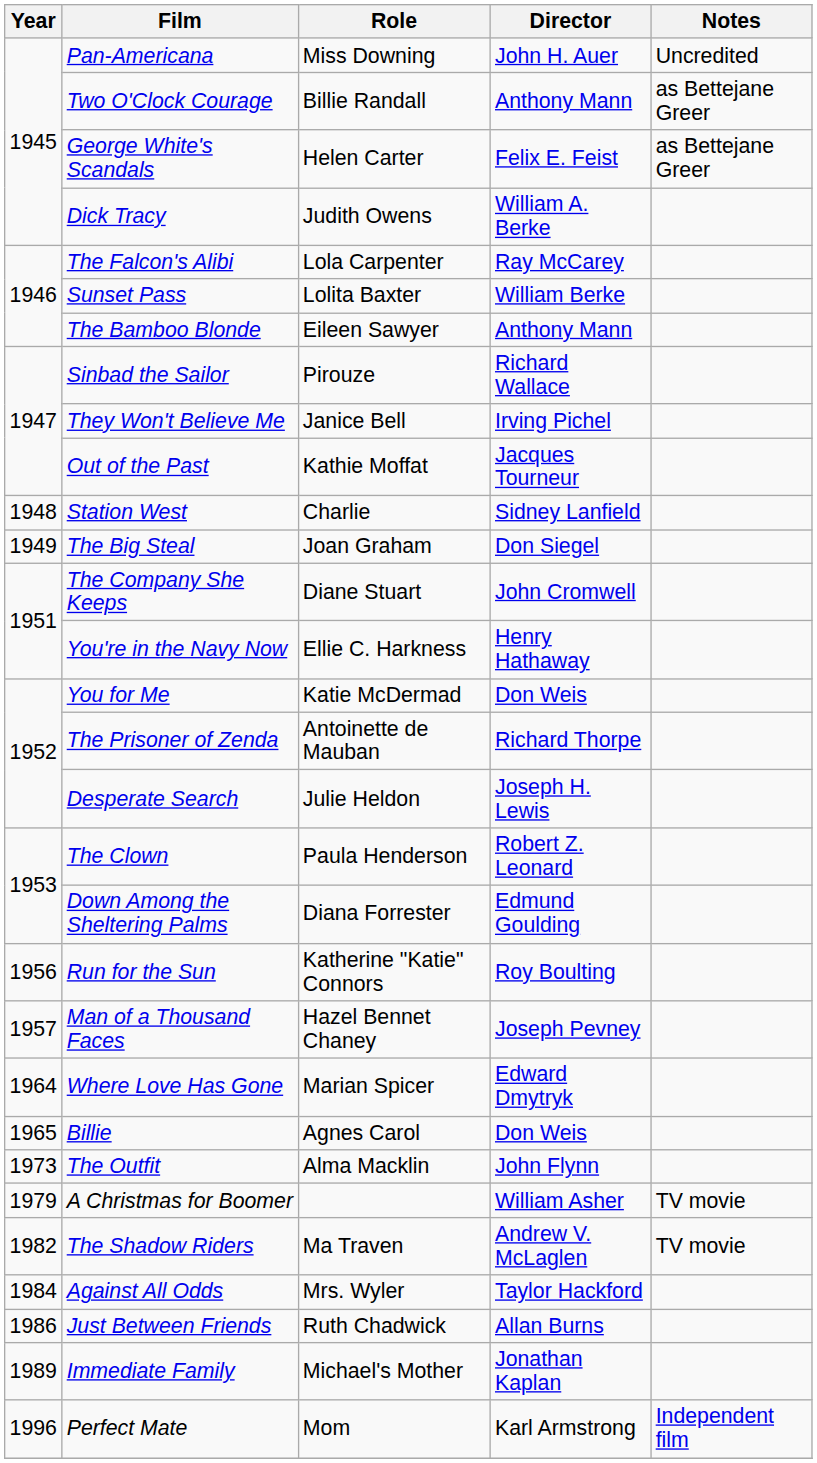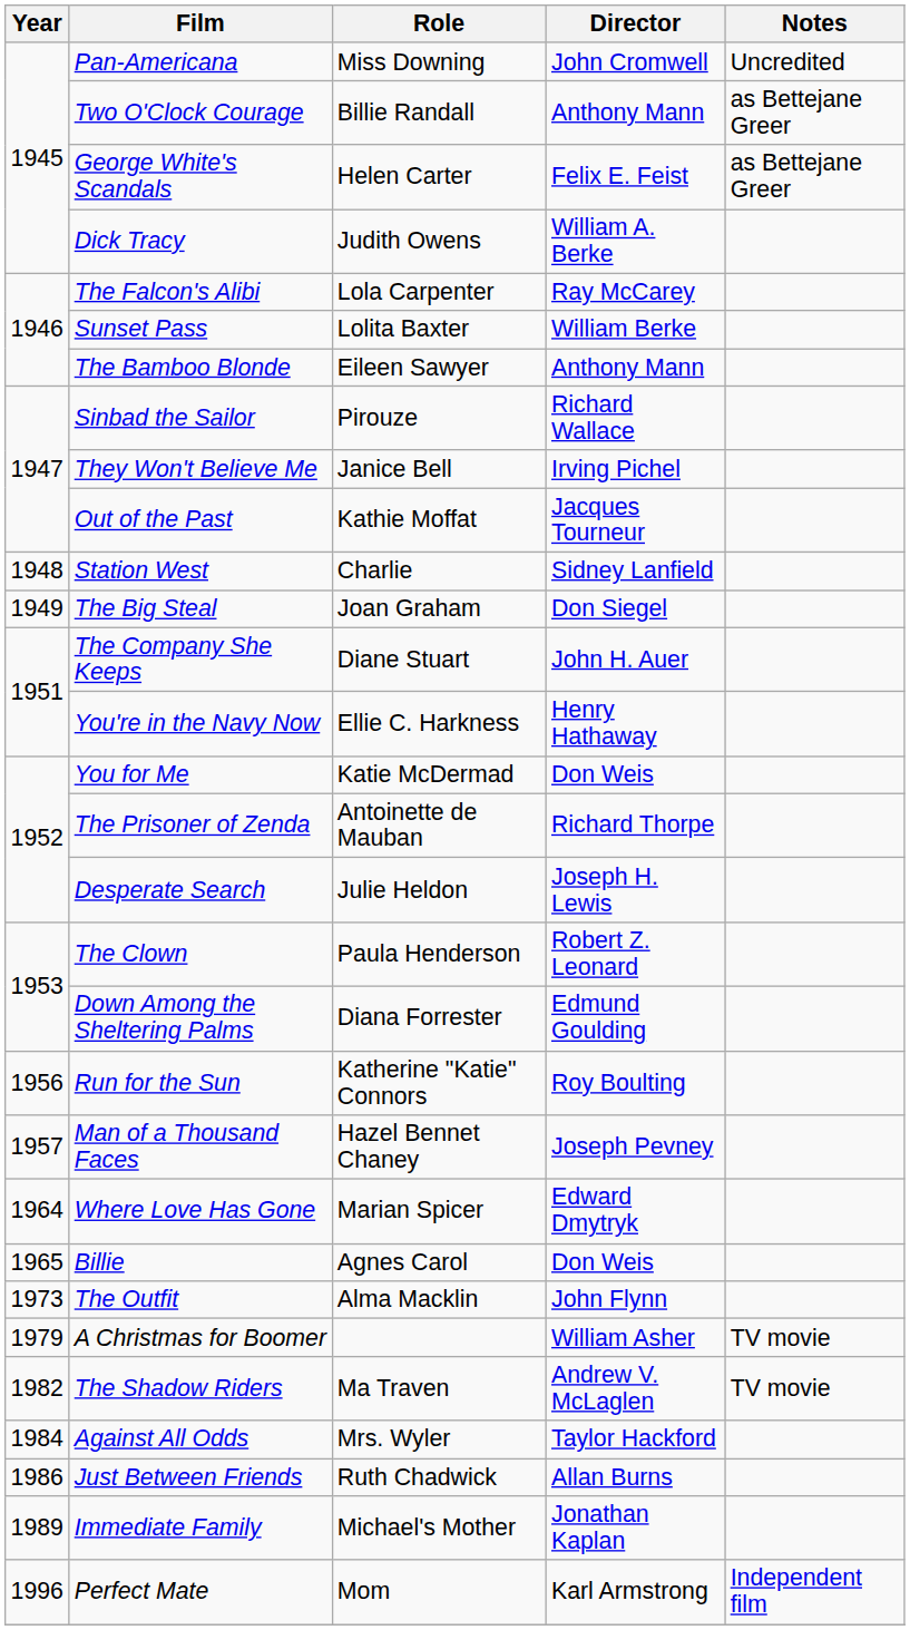Pan-Americana | Director: John H. Auer -> John Cromwell
The Company She Keeps | Director: John Cromwell -> John H. Auer
